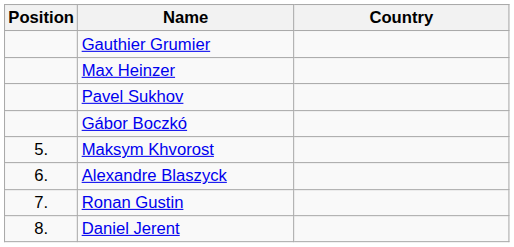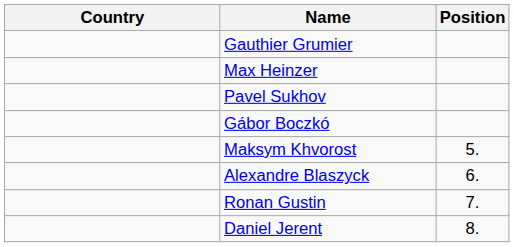columns swapped: Position <-> Country
